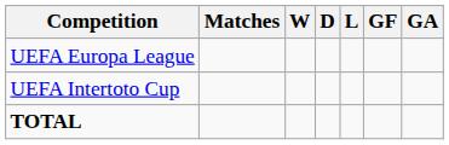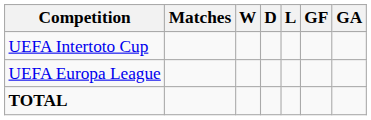rows swapped: UEFA Europa League <-> UEFA Intertoto Cup
